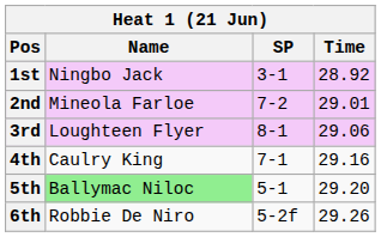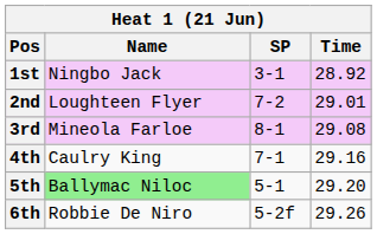2nd | Name: Mineola Farloe -> Loughteen Flyer
3rd | Name: Loughteen Flyer -> Mineola Farloe
3rd | Time: 29.06 -> 29.08
